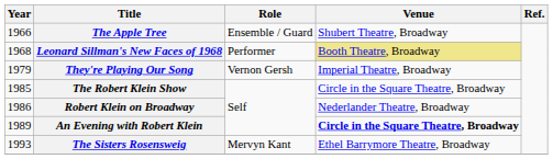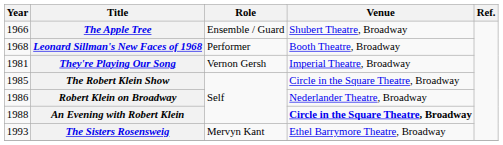Leonard Sillman's New Faces of 1968 | Venue: khaki background -> no background
They're Playing Our Song | Year: 1979 -> 1981
An Evening with Robert Klein | Year: 1989 -> 1988
